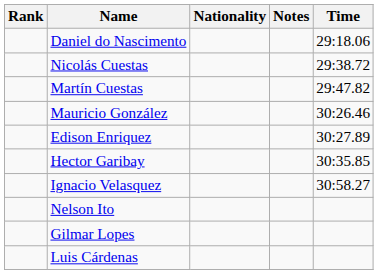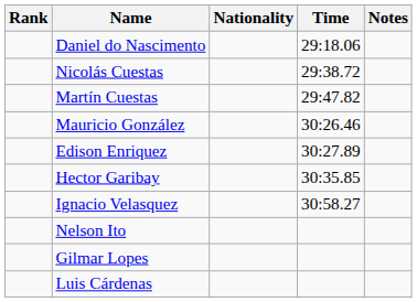columns swapped: Time <-> Notes
